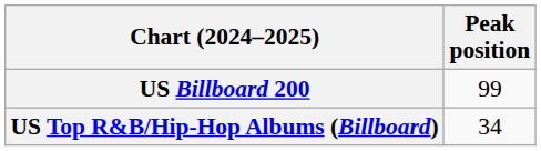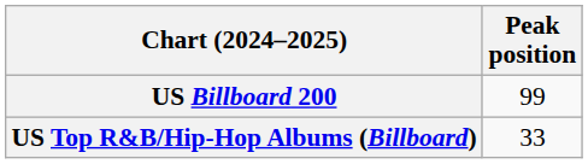US Top R&B/Hip-Hop Albums (Billboard) | Peak position: 34 -> 33
